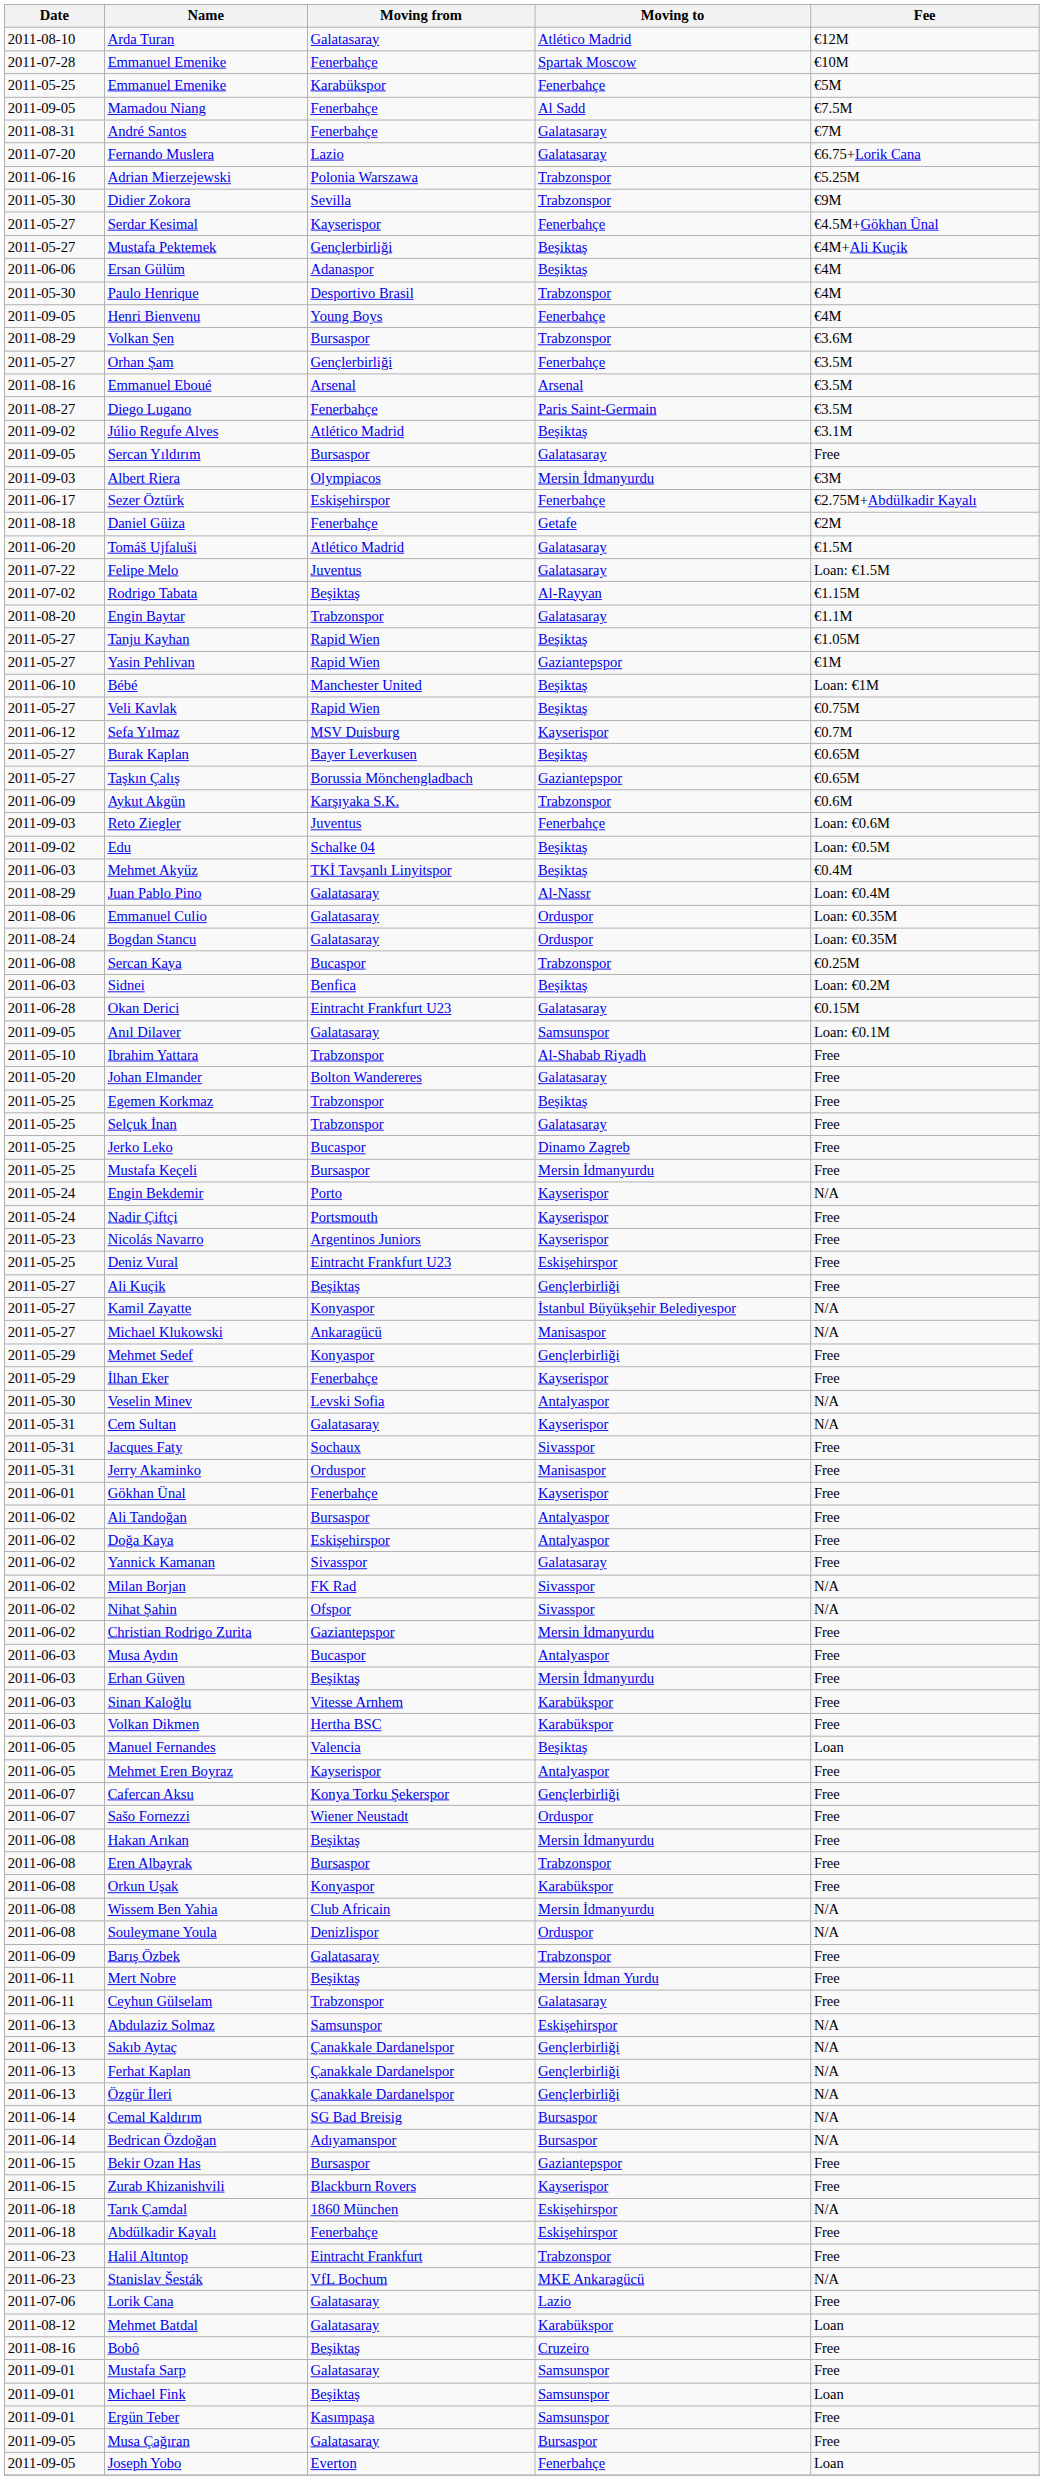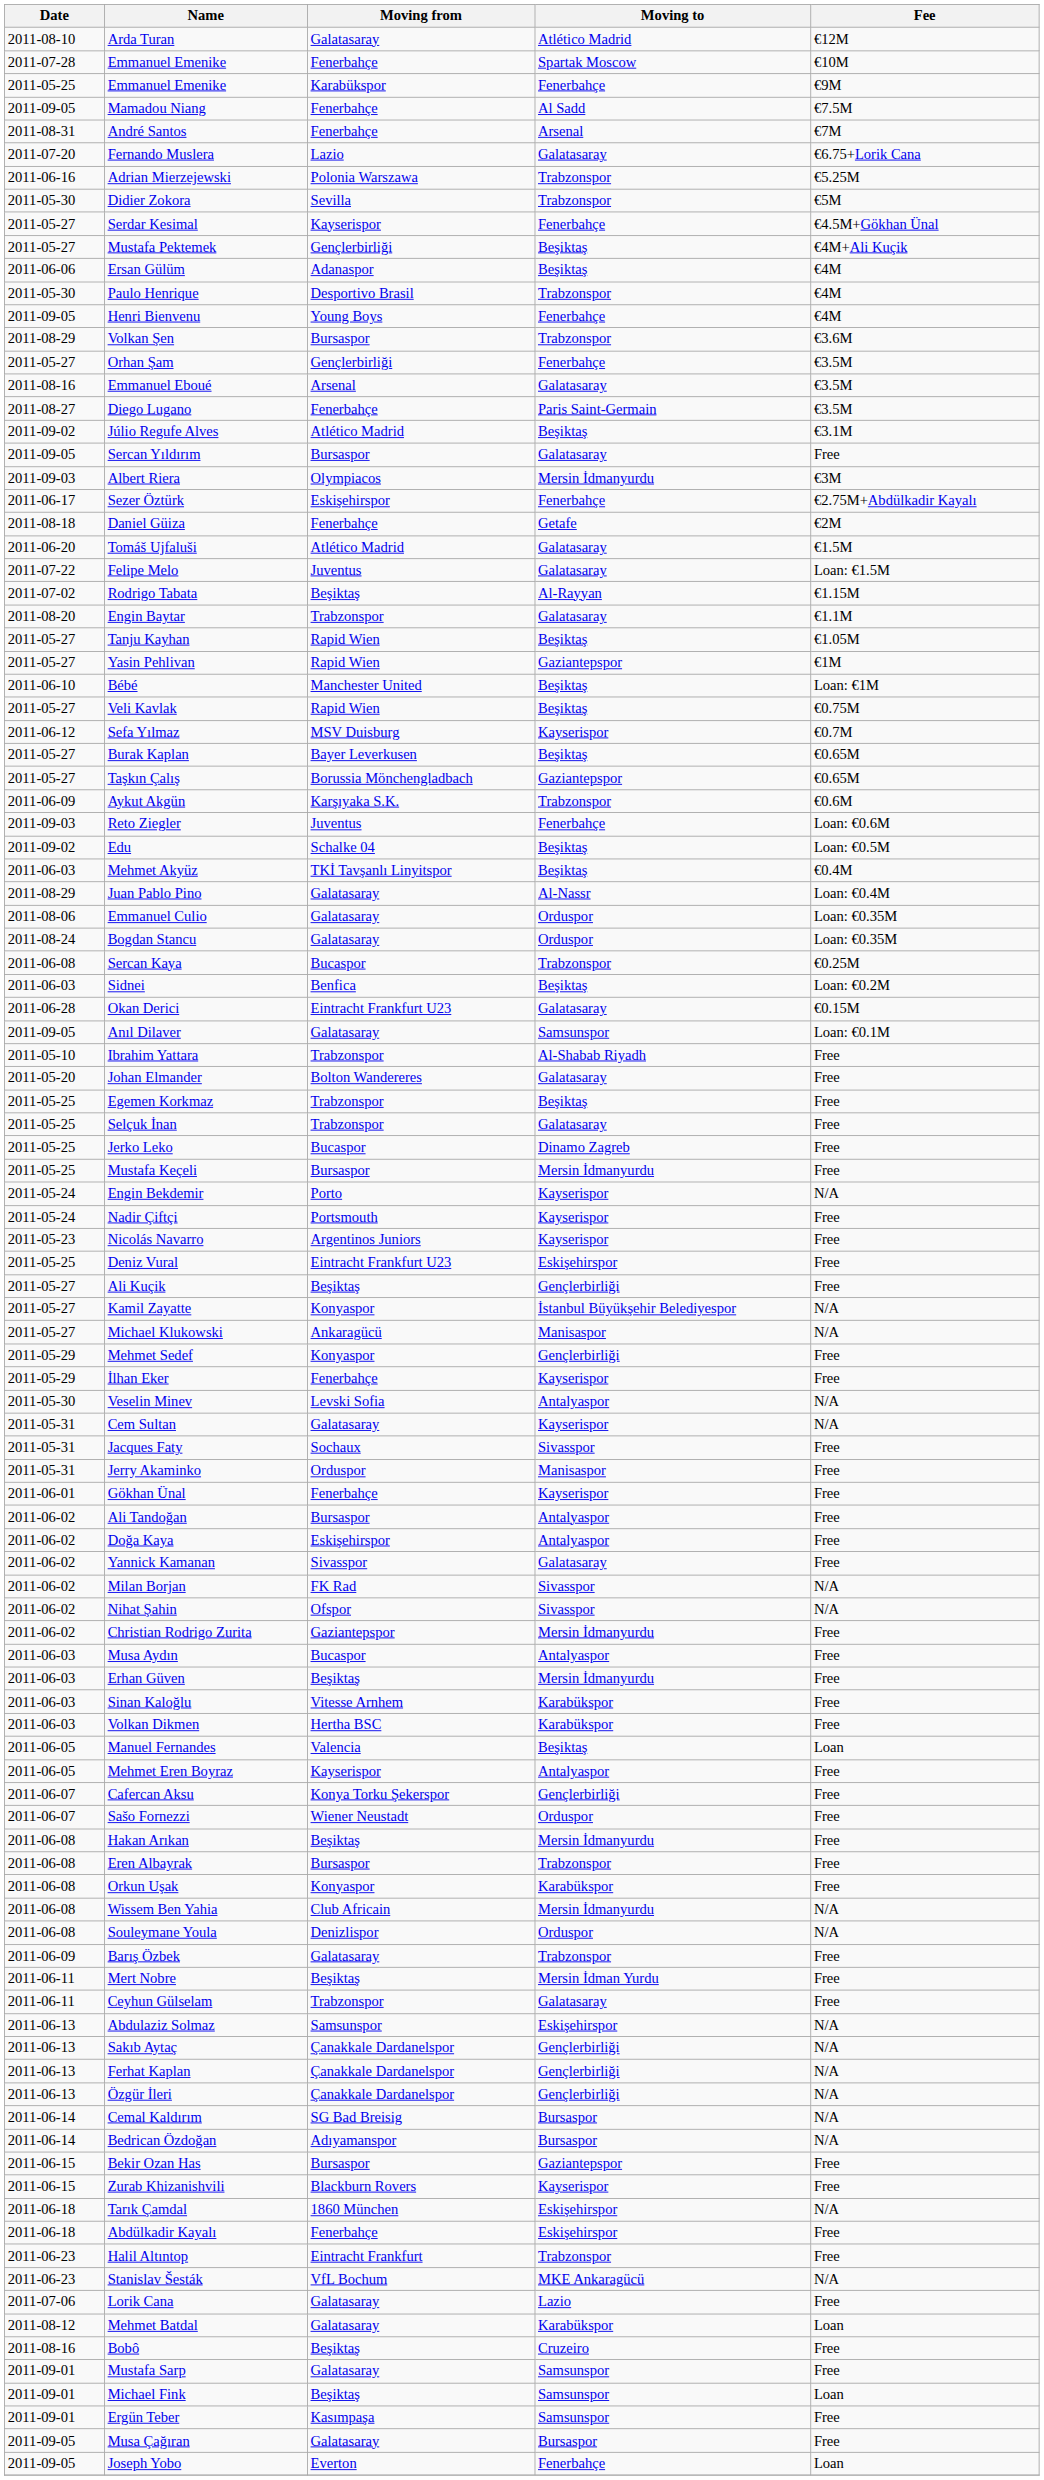Emmanuel Emenike / Karabükspor | Fee: €5M -> €9M
André Santos | Moving to: Galatasaray -> Arsenal
Didier Zokora | Fee: €9M -> €5M
Emmanuel Eboué | Moving to: Arsenal -> Galatasaray
